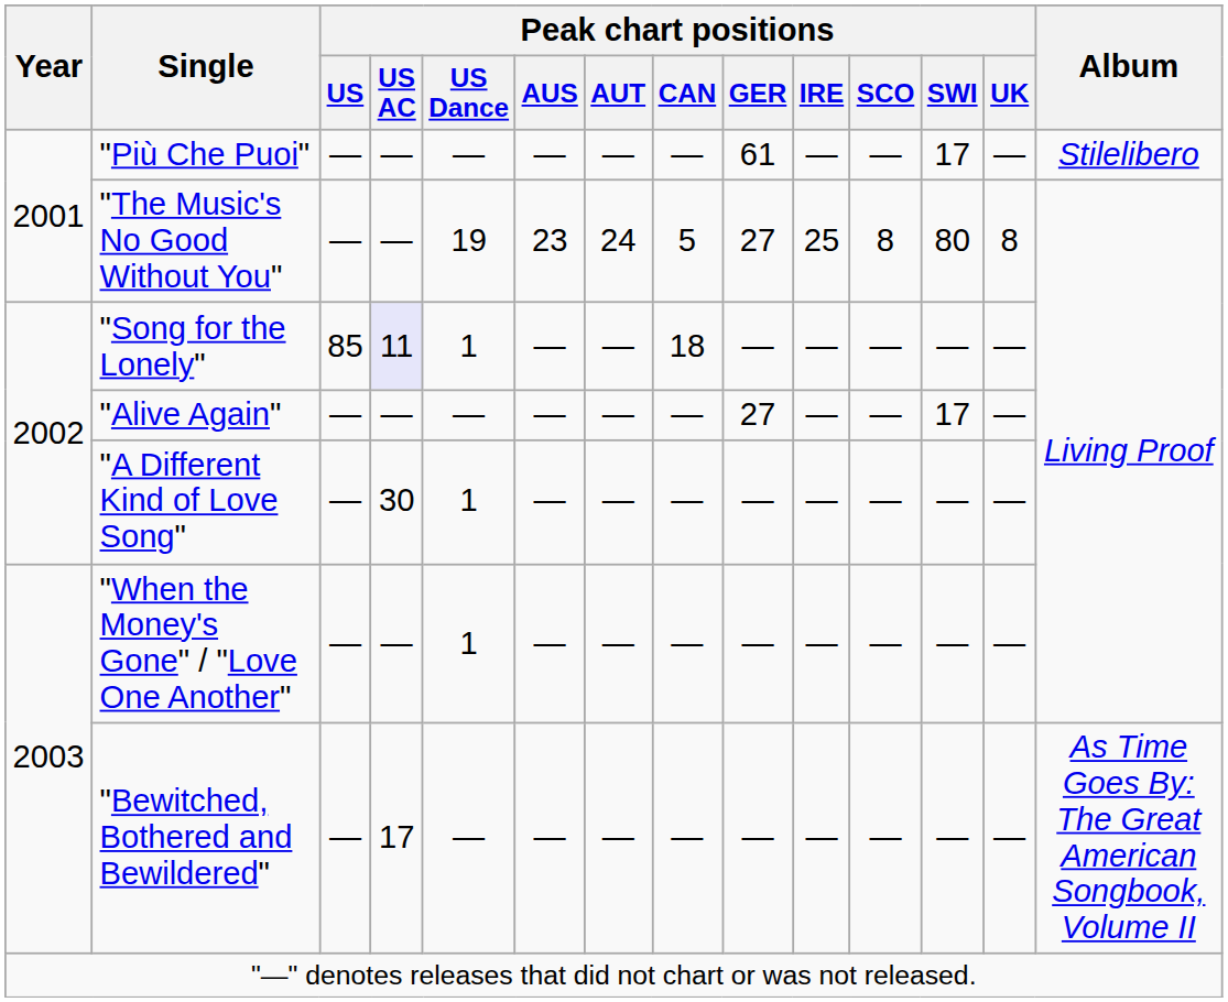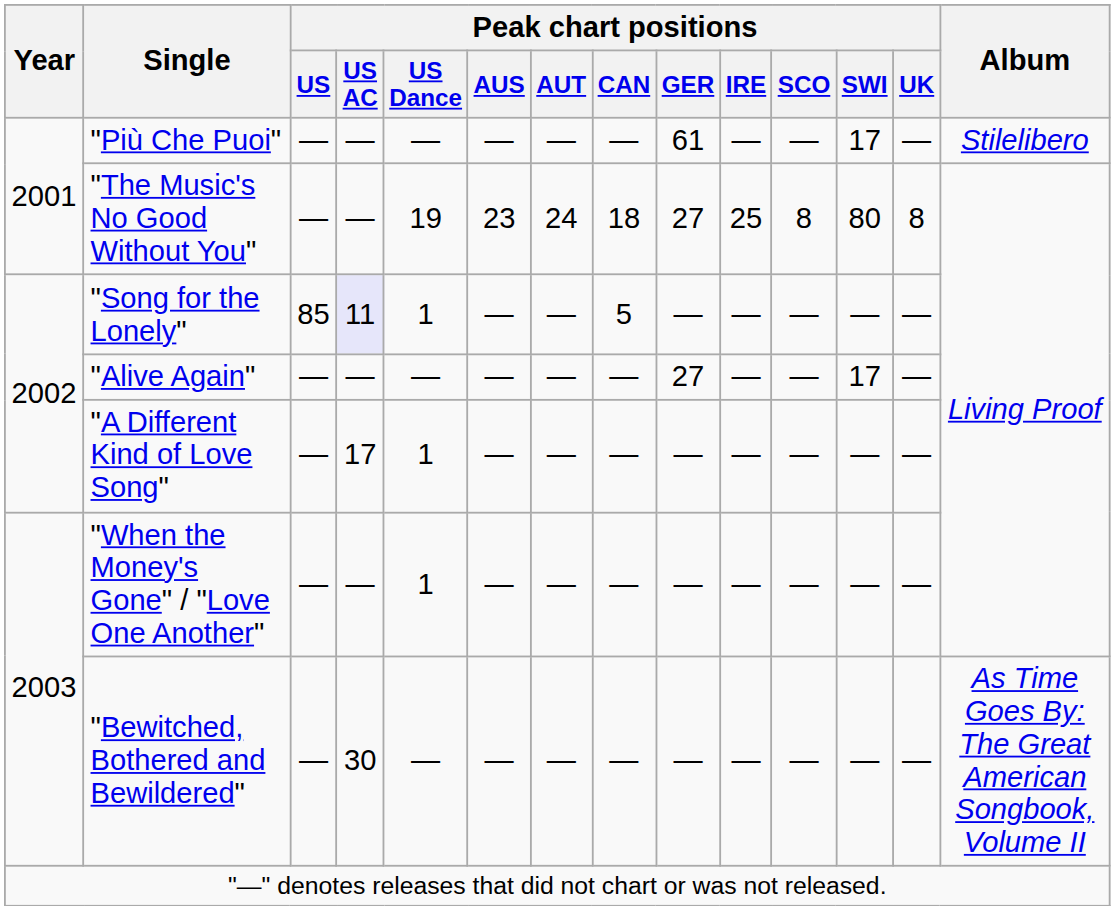"The Music's No Good Without You" | Peak chart positions / CAN: 5 -> 18
"Song for the Lonely" | Peak chart positions / CAN: 18 -> 5
"A Different Kind of Love Song" | Peak chart positions / US AC: 30 -> 17
"Bewitched, Bothered and Bewildered" | Peak chart positions / US AC: 17 -> 30
